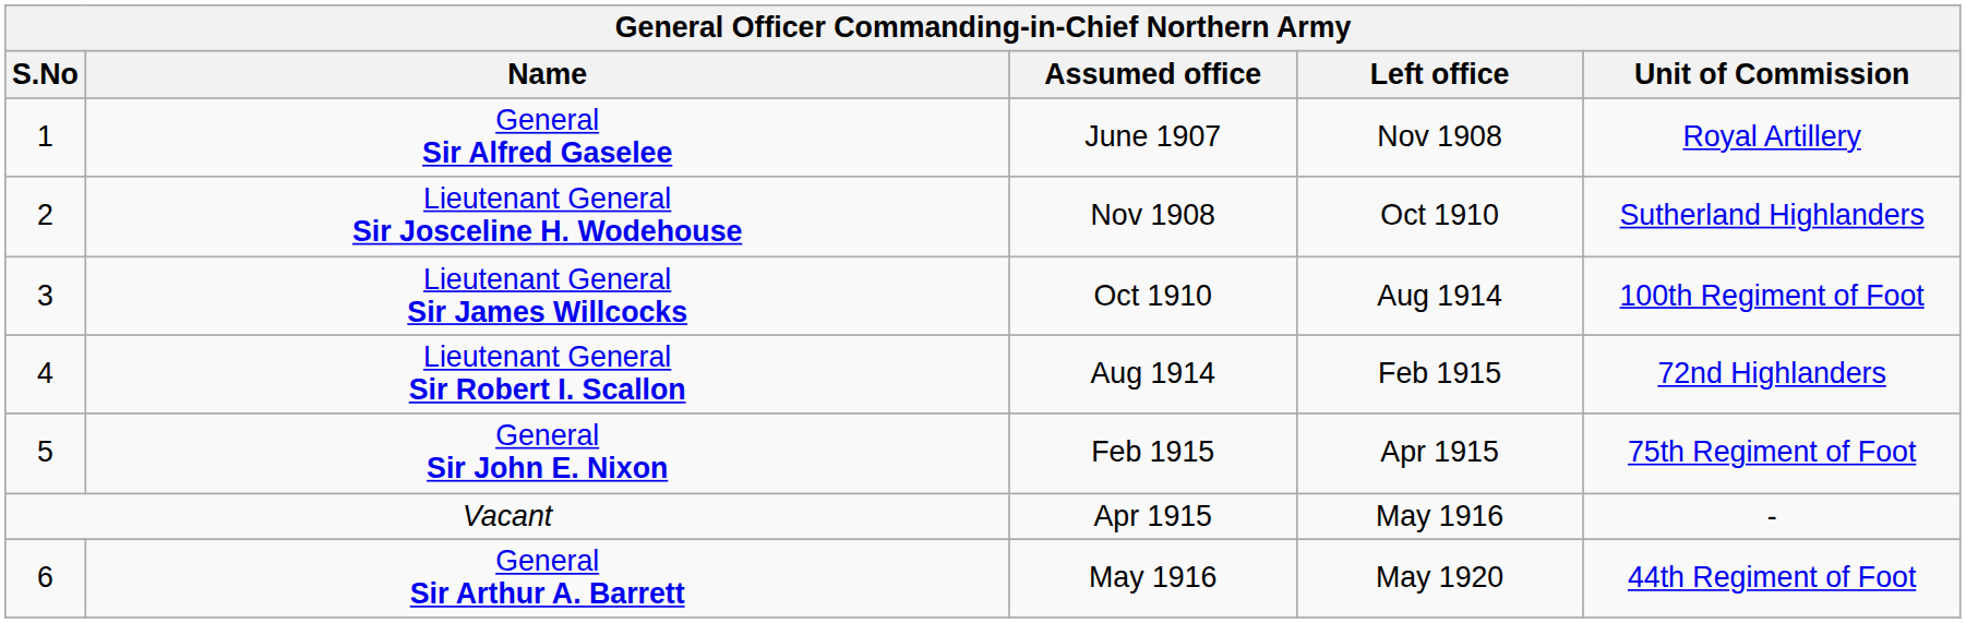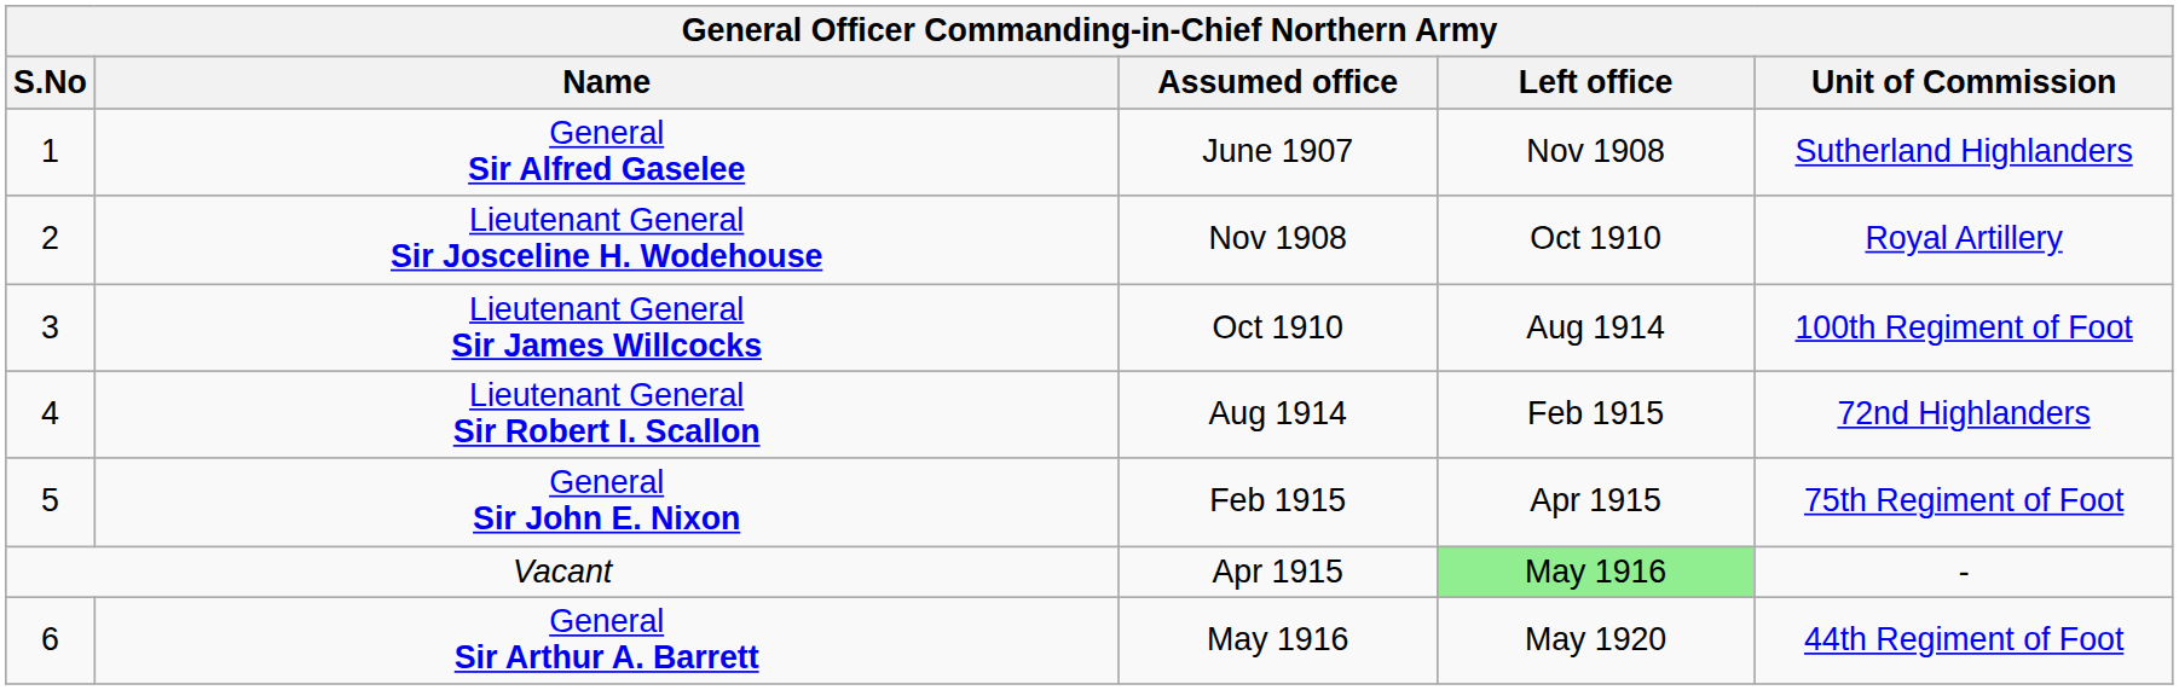General Sir Alfred Gaselee | Unit of Commission: Royal Artillery -> Sutherland Highlanders
Lieutenant General Sir Josceline H. Wodehouse | Unit of Commission: Sutherland Highlanders -> Royal Artillery
Vacant | Left office: no background -> lightgreen background
